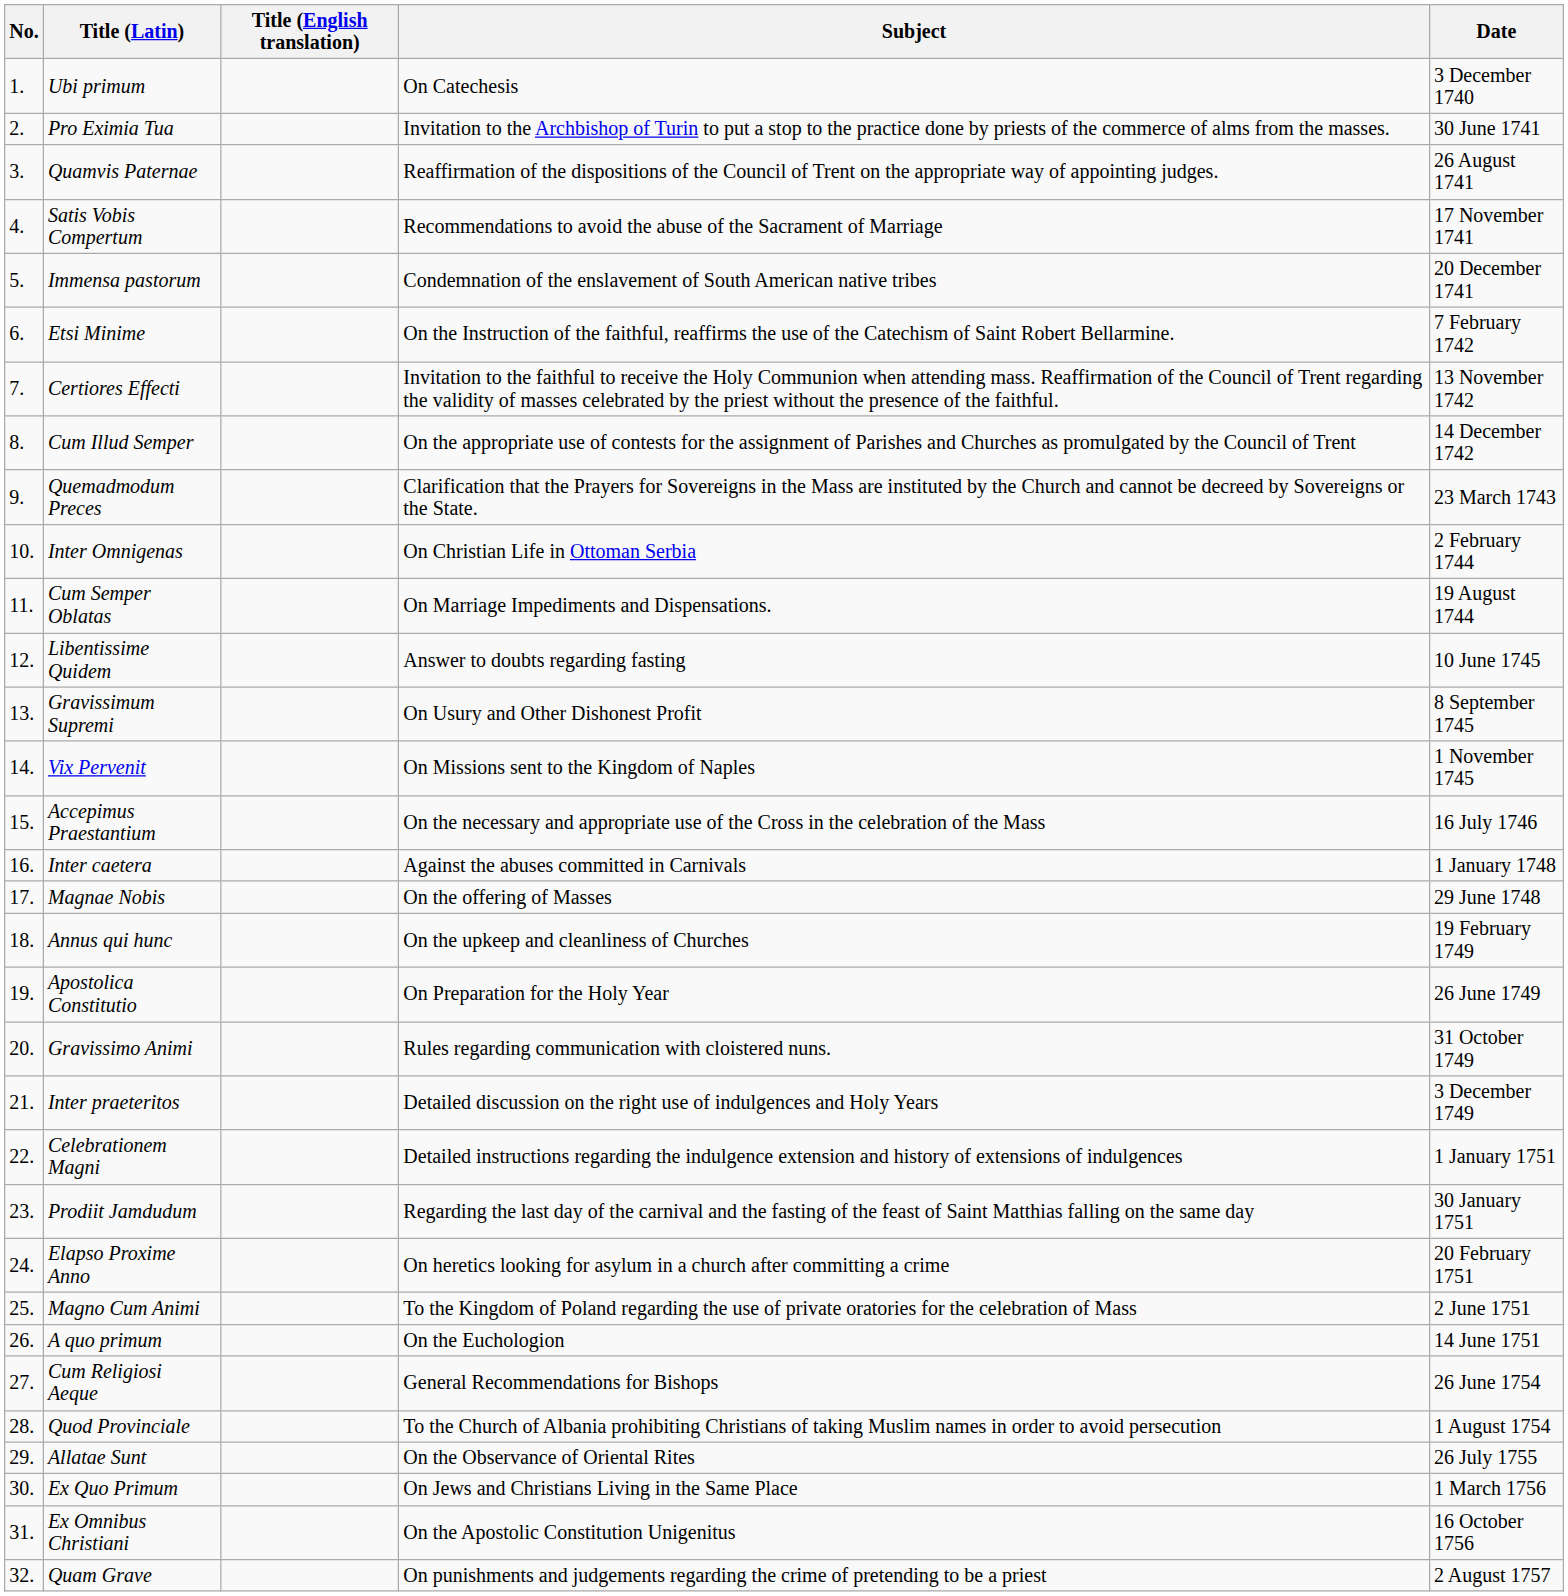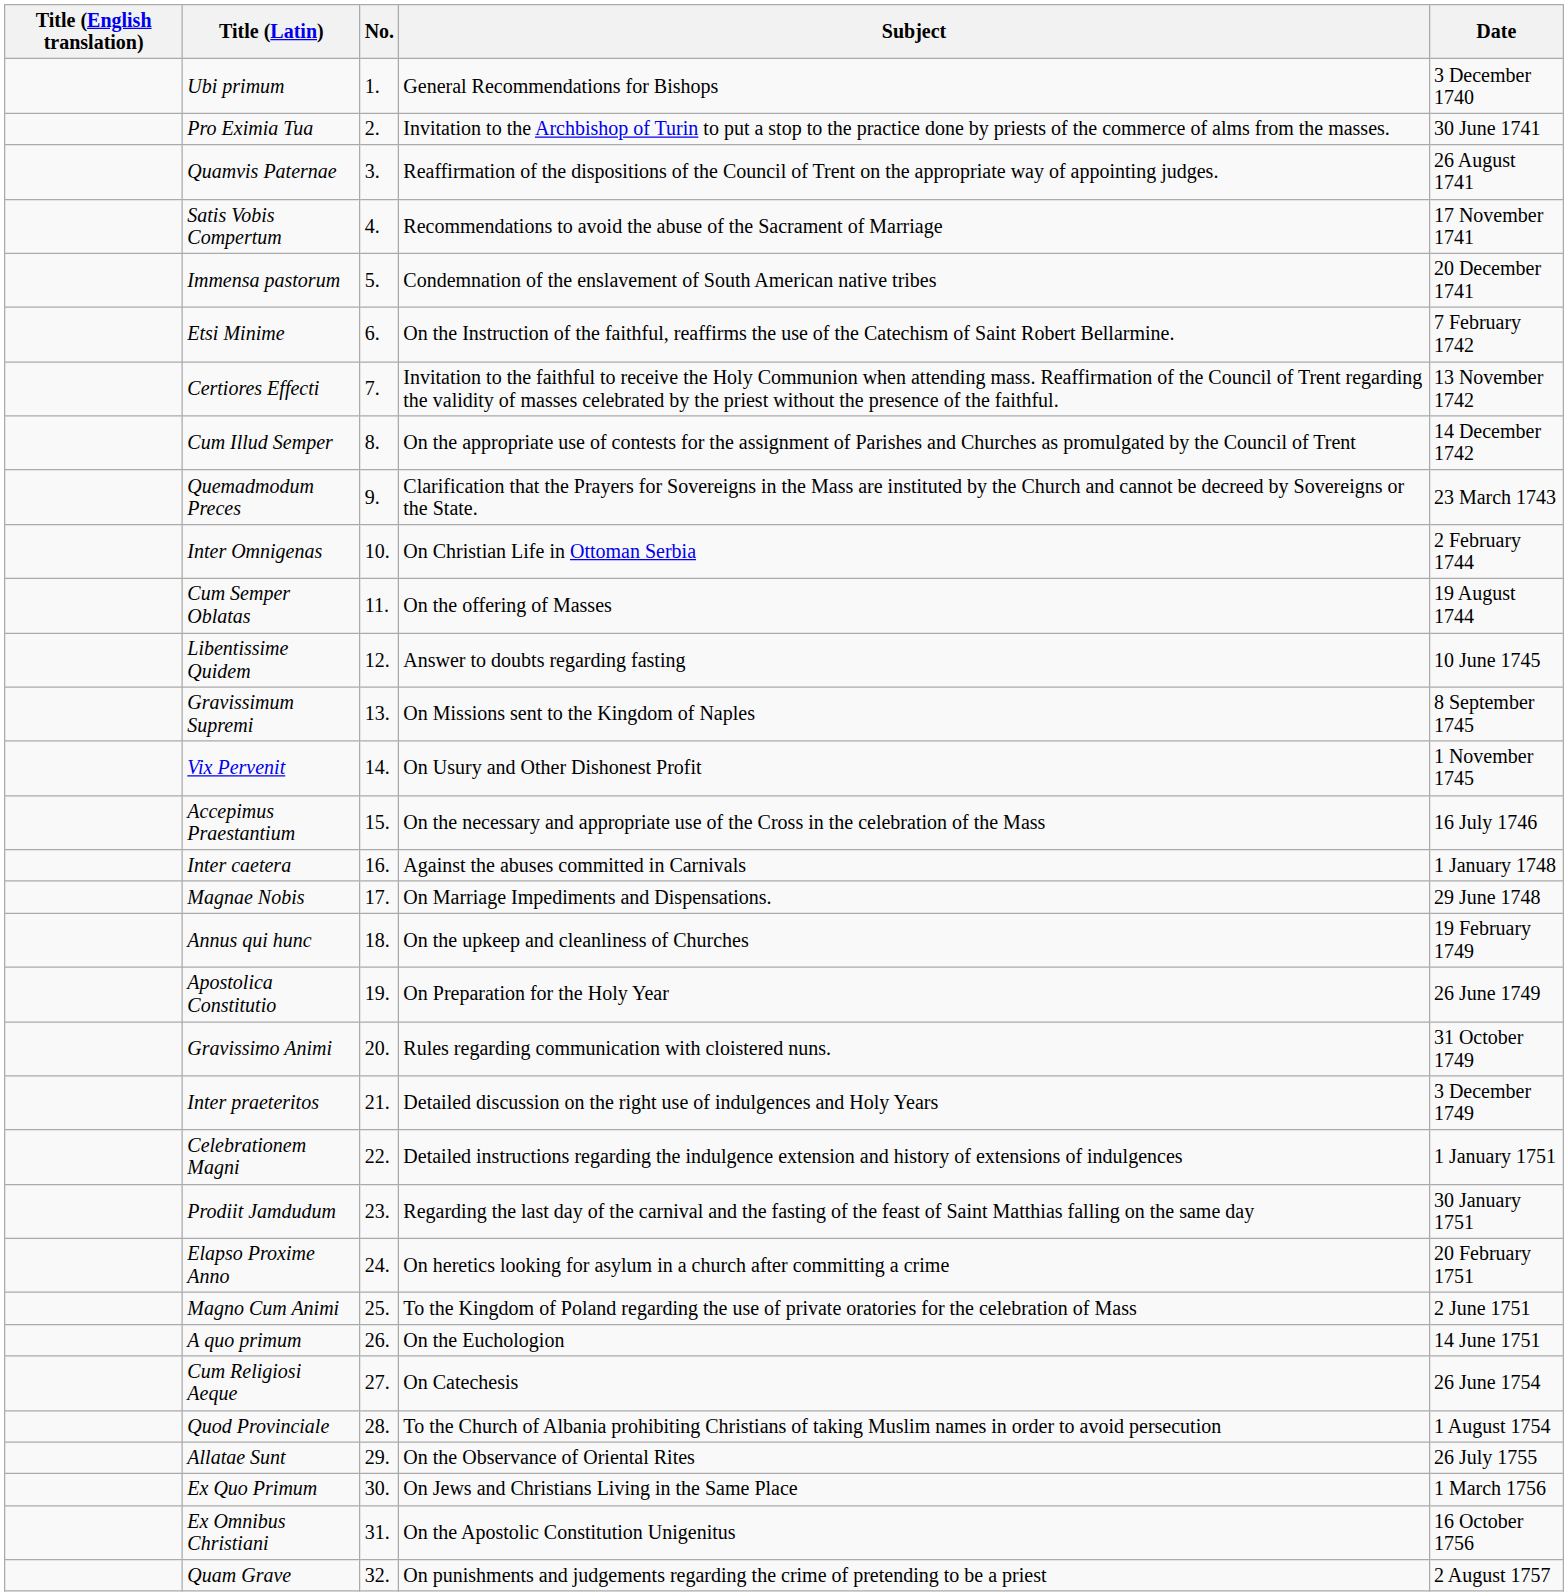columns swapped: No. <-> Title (English translation)
Ubi primum | Subject: On Catechesis -> General Recommendations for Bishops
Cum Semper Oblatas | Subject: On Marriage Impediments and Dispensations. -> On the offering of Masses
Gravissimum Supremi | Subject: On Usury and Other Dishonest Profit -> On Missions sent to the Kingdom of Naples
Vix Pervenit | Subject: On Missions sent to the Kingdom of Naples -> On Usury and Other Dishonest Profit
Magnae Nobis | Subject: On the offering of Masses -> On Marriage Impediments and Dispensations.
Cum Religiosi Aeque | Subject: General Recommendations for Bishops -> On Catechesis
